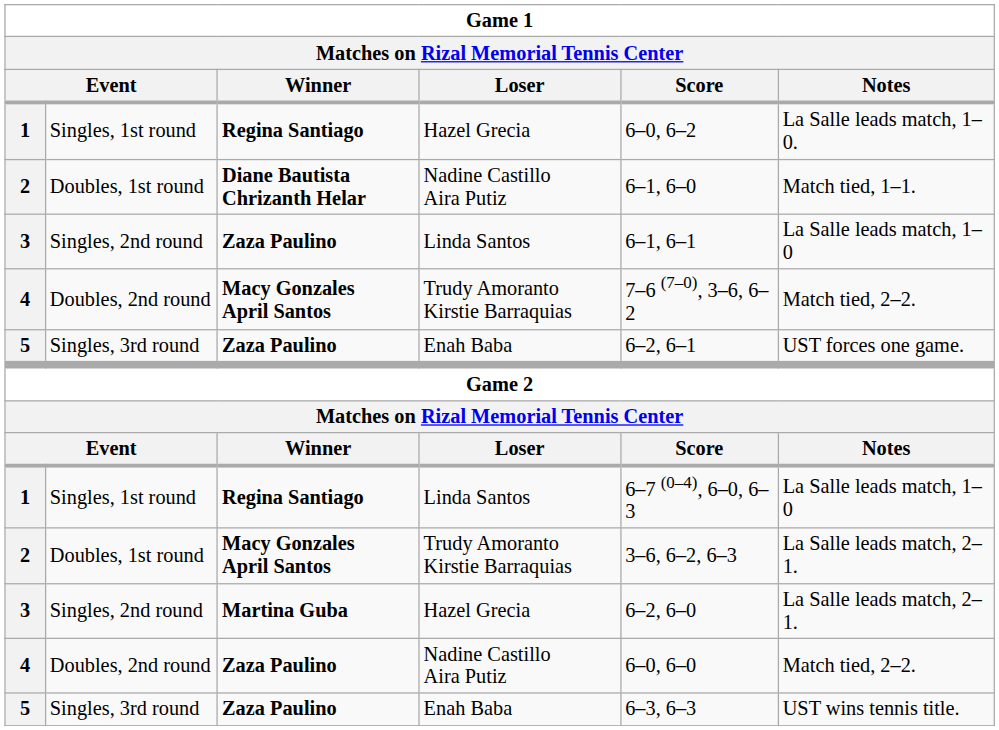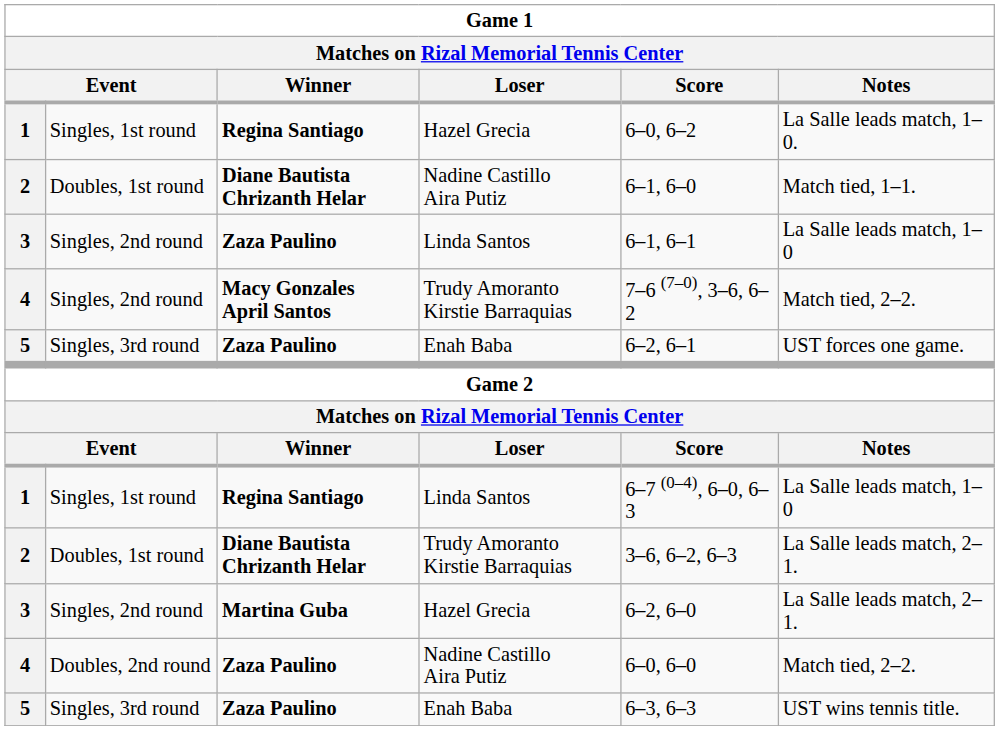4 / Trudy Amoranto Kirstie Barraquias | column 2: Doubles, 2nd round -> Singles, 2nd round
2 / Trudy Amoranto Kirstie Barraquias | Winner: Macy Gonzales April Santos -> Diane Bautista Chrizanth Helar
